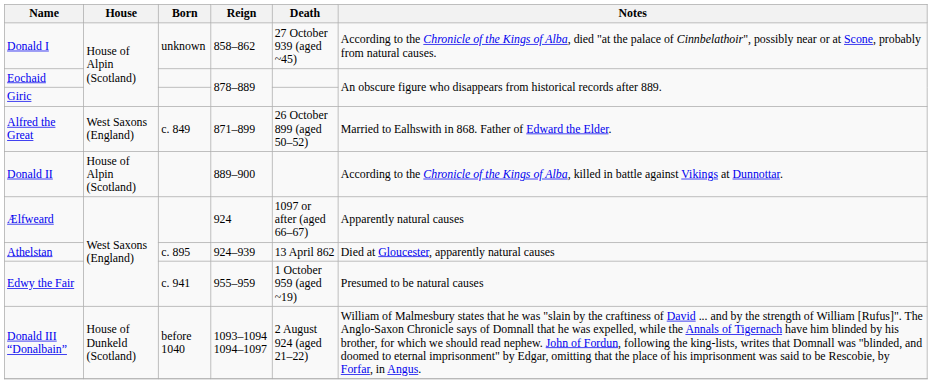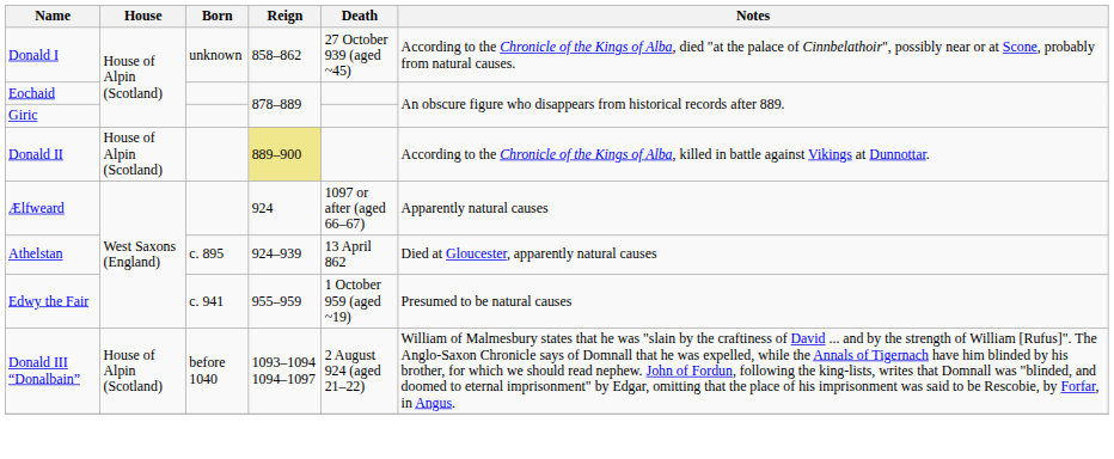- row: Alfred the Great | West Saxons (England) | c. 849 | 871–899 | 26 October 899 (aged 50–52) | Married to Ealhswith in 868. Father of Edward the Elder.
Donald II | Reign: no background -> khaki background
Donald III “Donalbain” | House: House of Dunkeld (Scotland) -> House of Alpin (Scotland)
